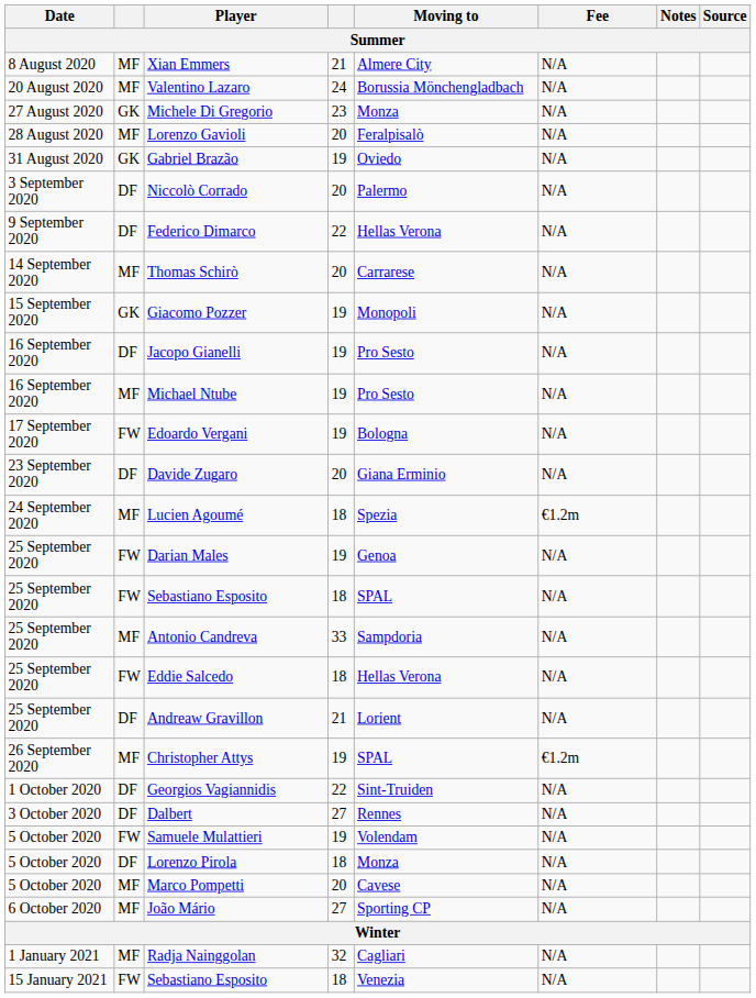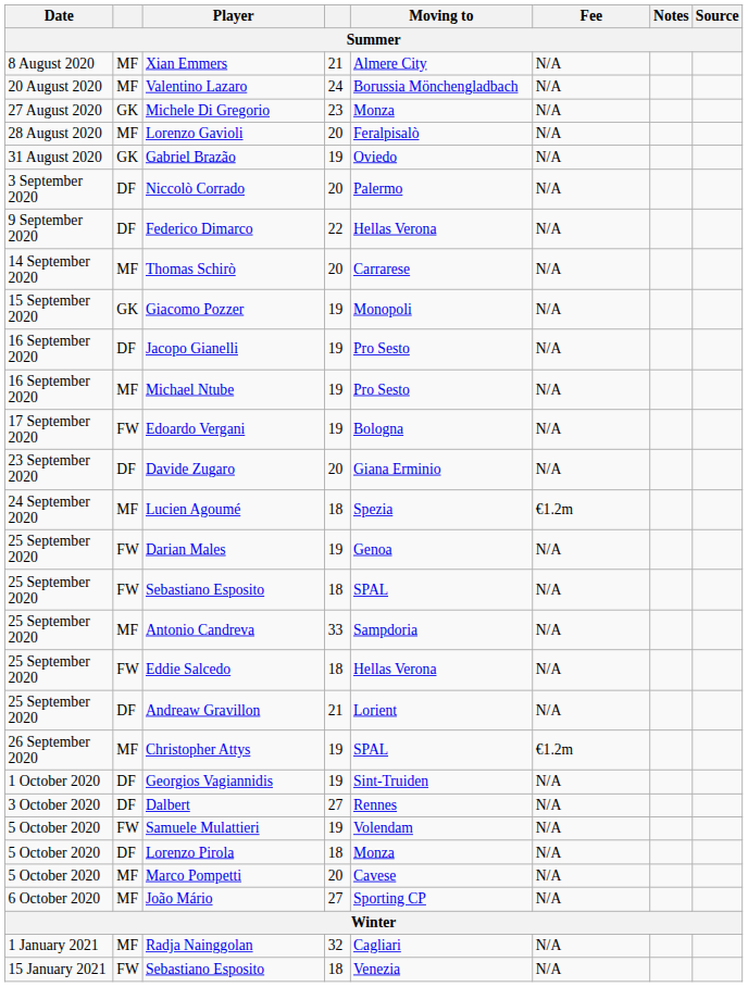Georgios Vagiannidis | column 4: 22 -> 19
